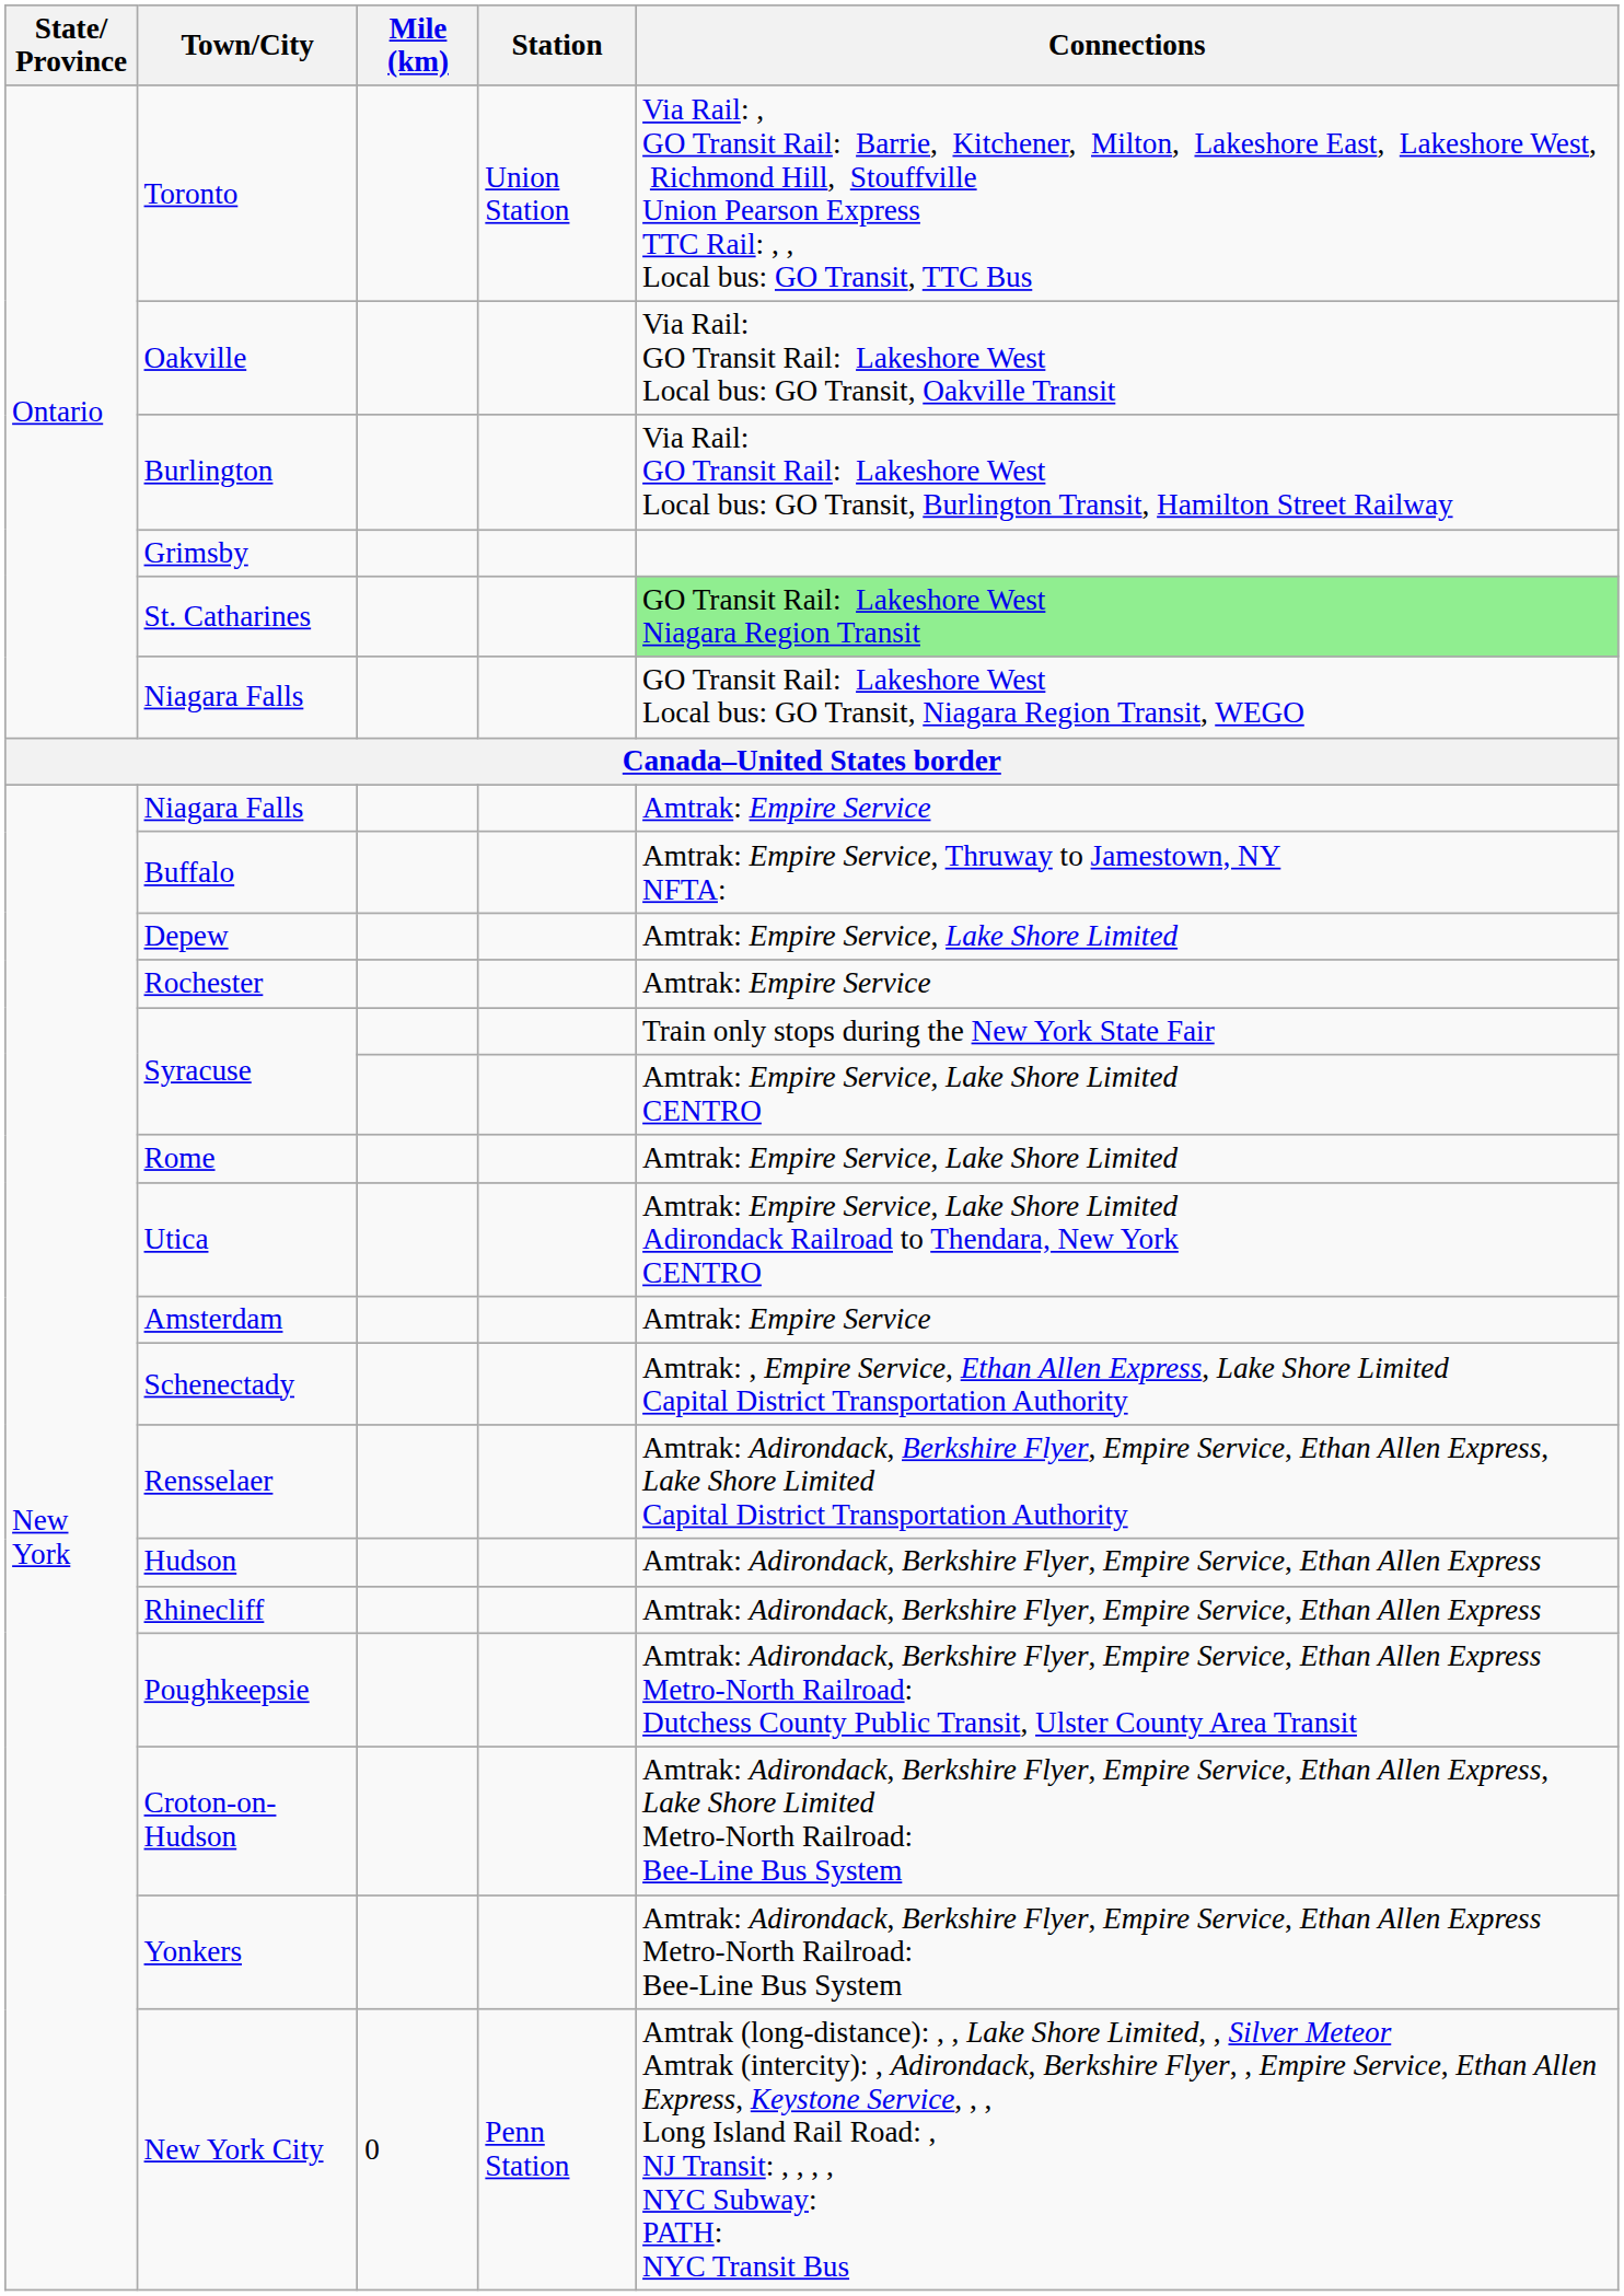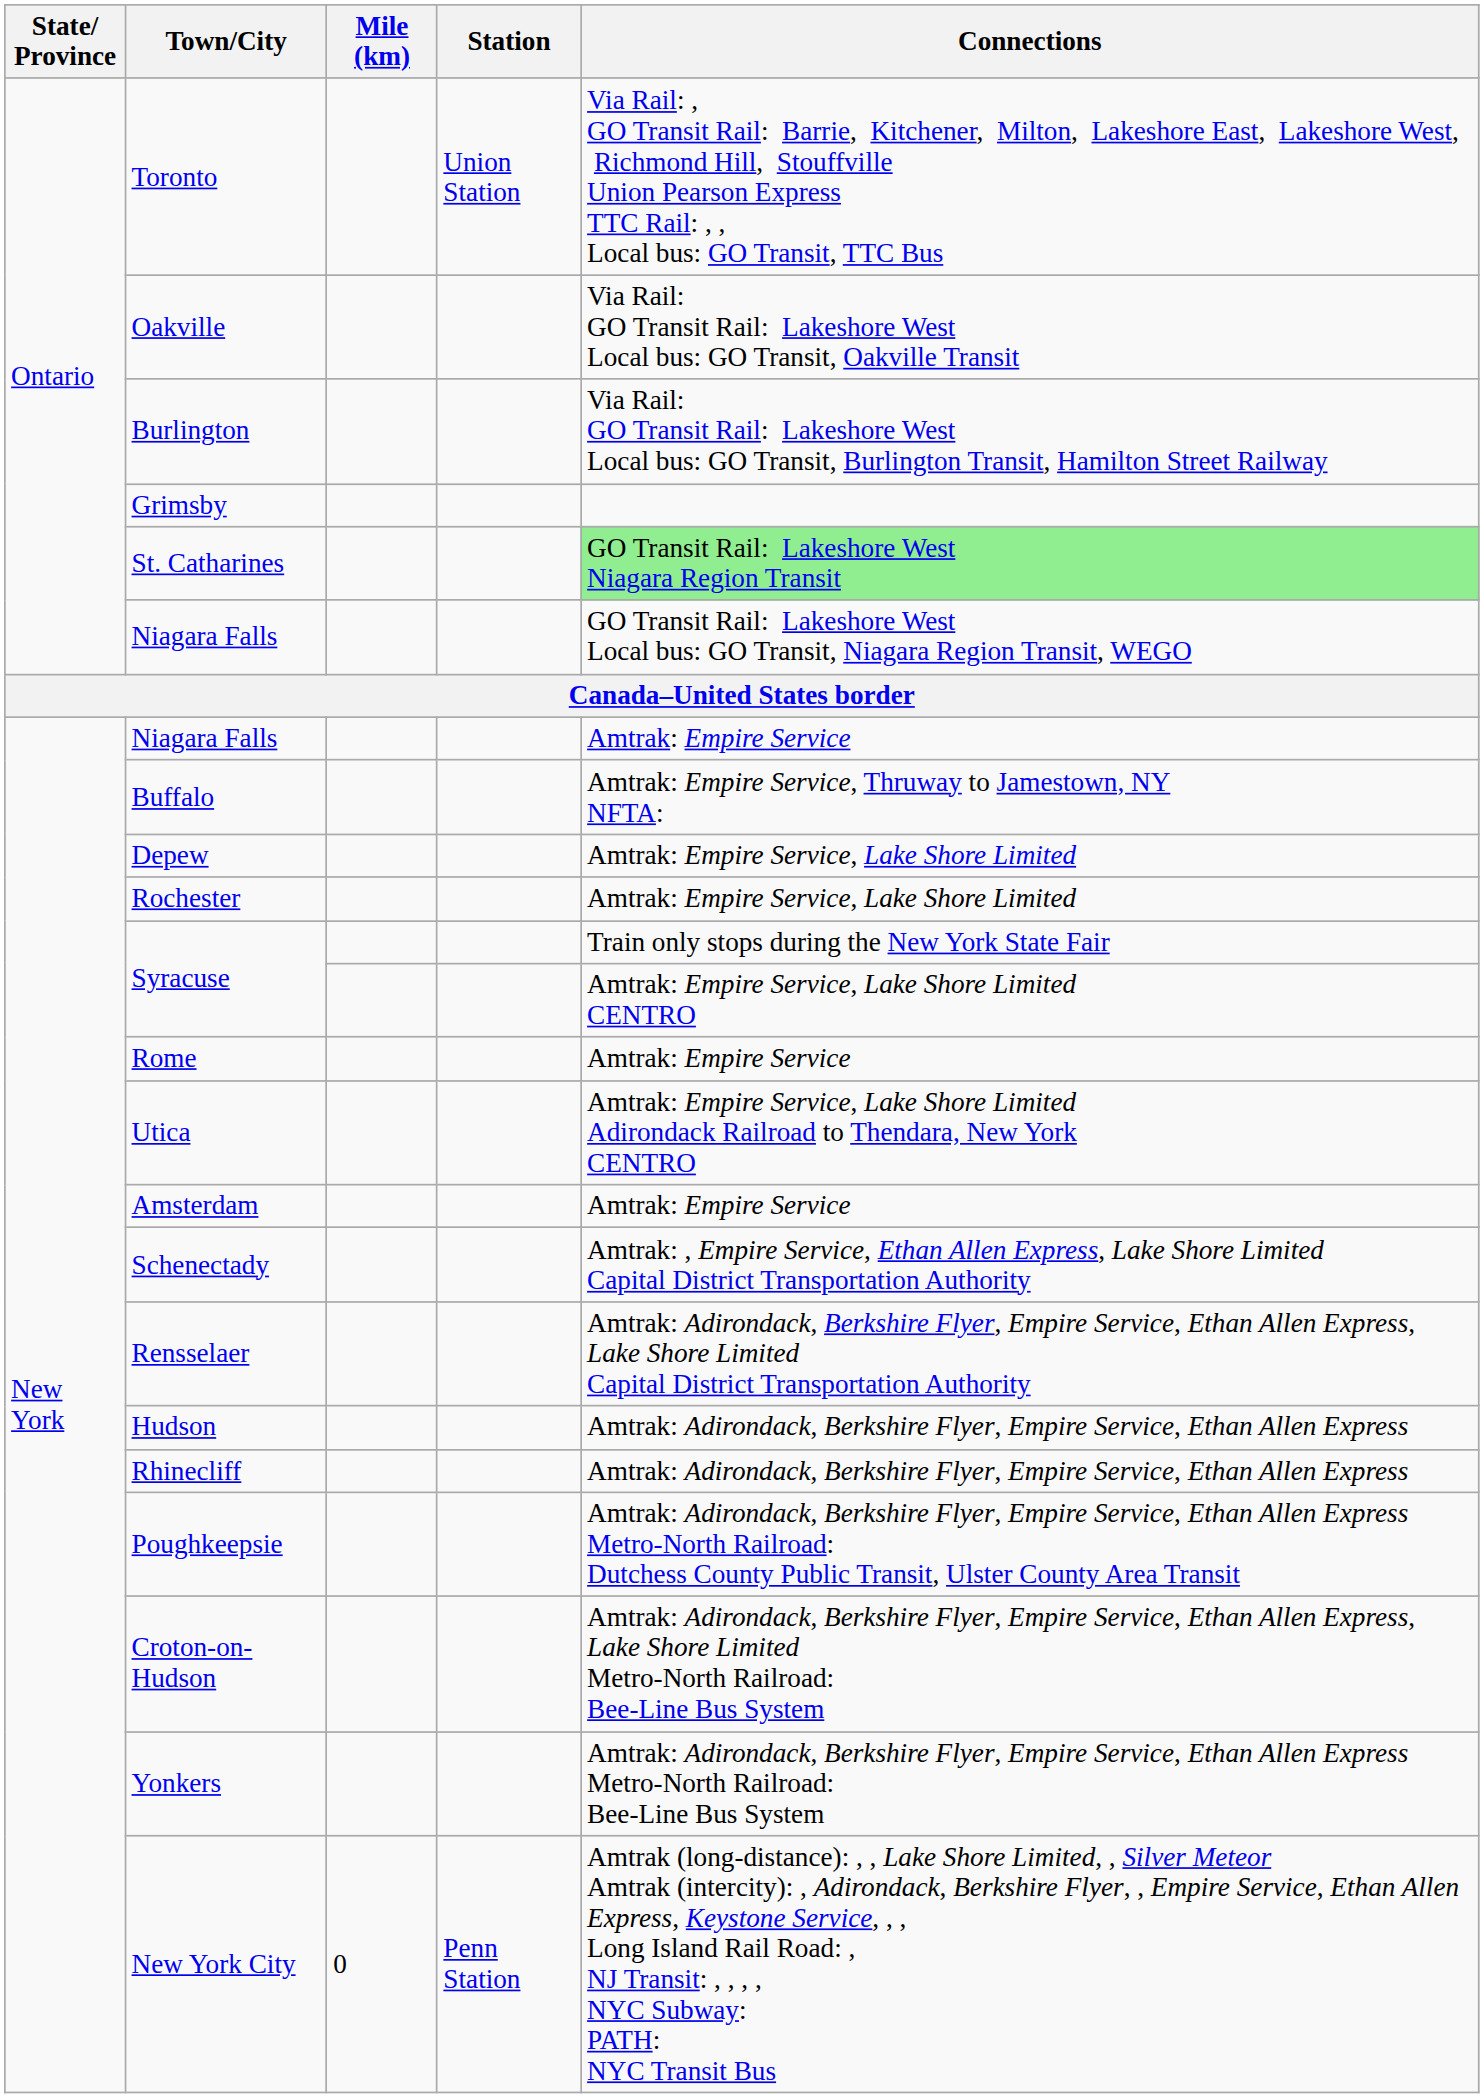Rochester | Connections: Amtrak: Empire Service -> Amtrak: Empire Service, Lake Shore Limited
Rome | Connections: Amtrak: Empire Service, Lake Shore Limited -> Amtrak: Empire Service
